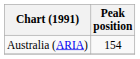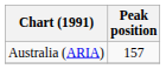Australia (ARIA) | Peak position: 154 -> 157
